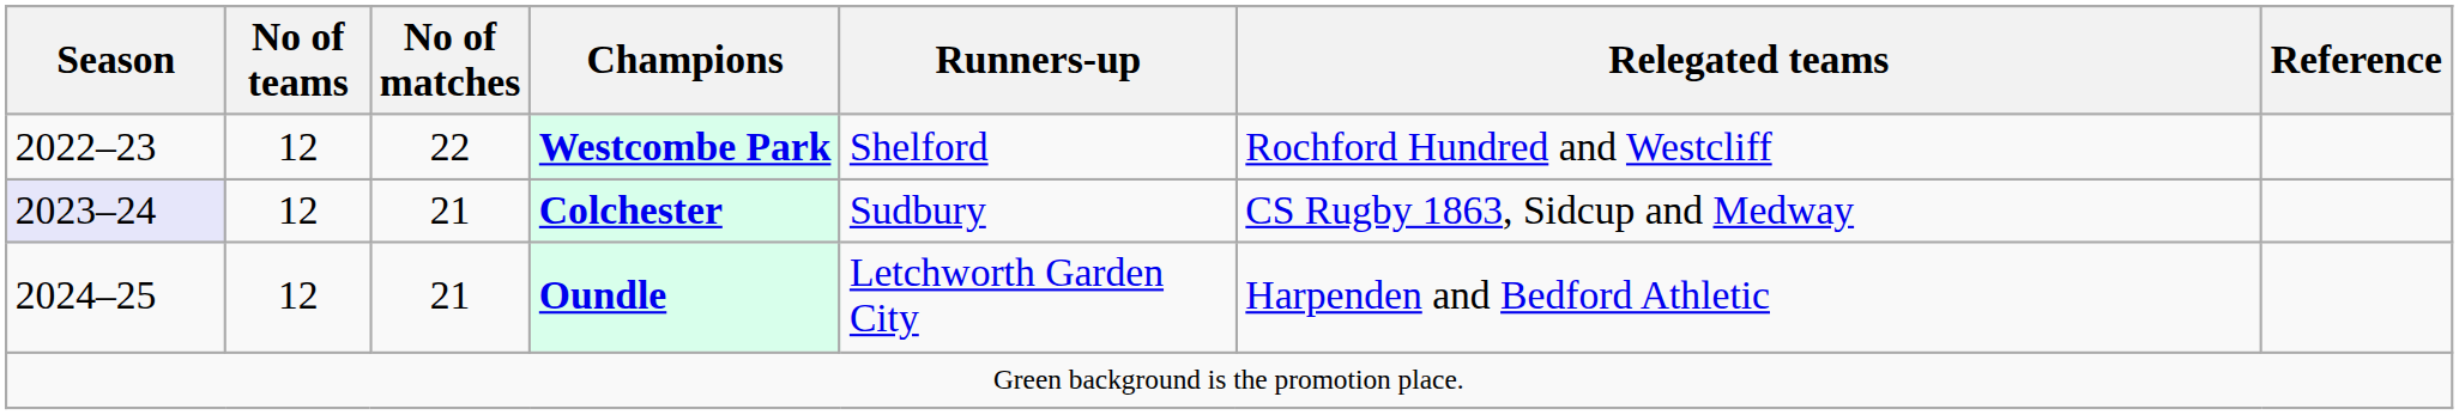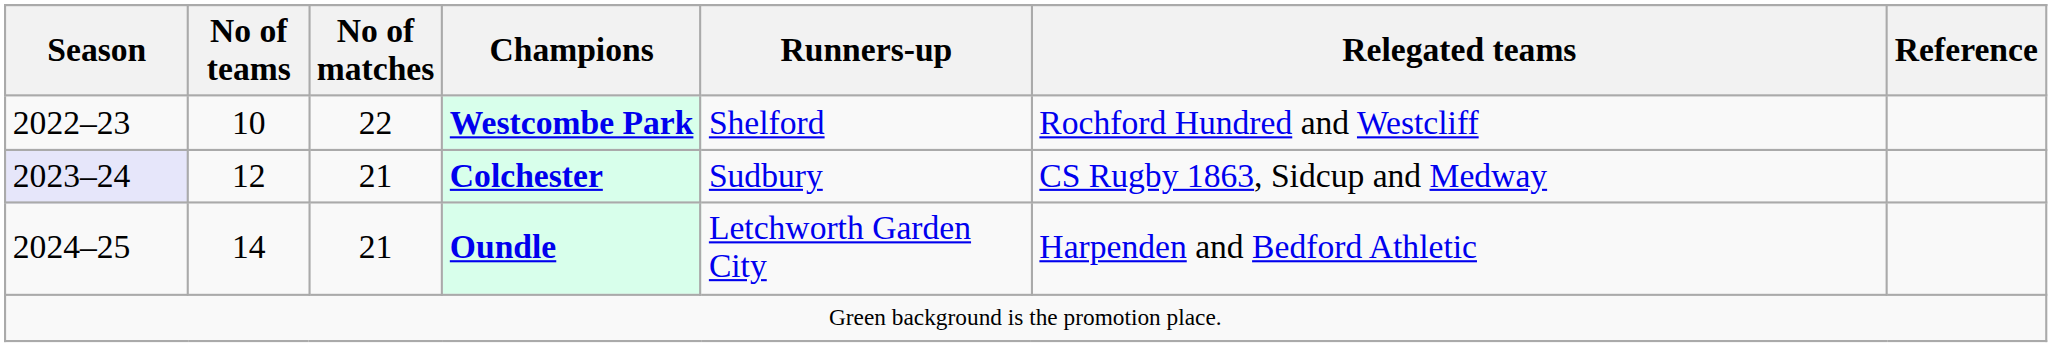Westcombe Park | No of teams: 12 -> 10
Oundle | No of teams: 12 -> 14
